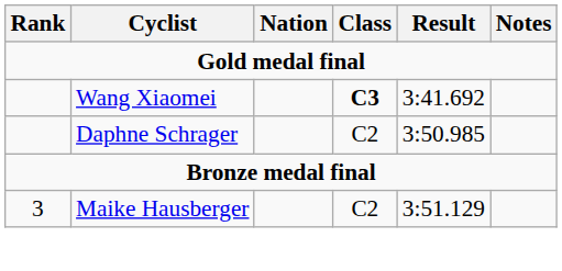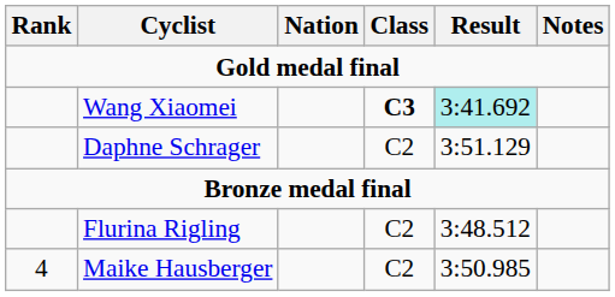Wang Xiaomei | Result: no background -> paleturquoise background
Daphne Schrager | Result: 3:50.985 -> 3:51.129
+ row: Flurina Rigling | C2 | 3:48.512
Maike Hausberger | Rank: 3 -> 4
Maike Hausberger | Result: 3:51.129 -> 3:50.985
